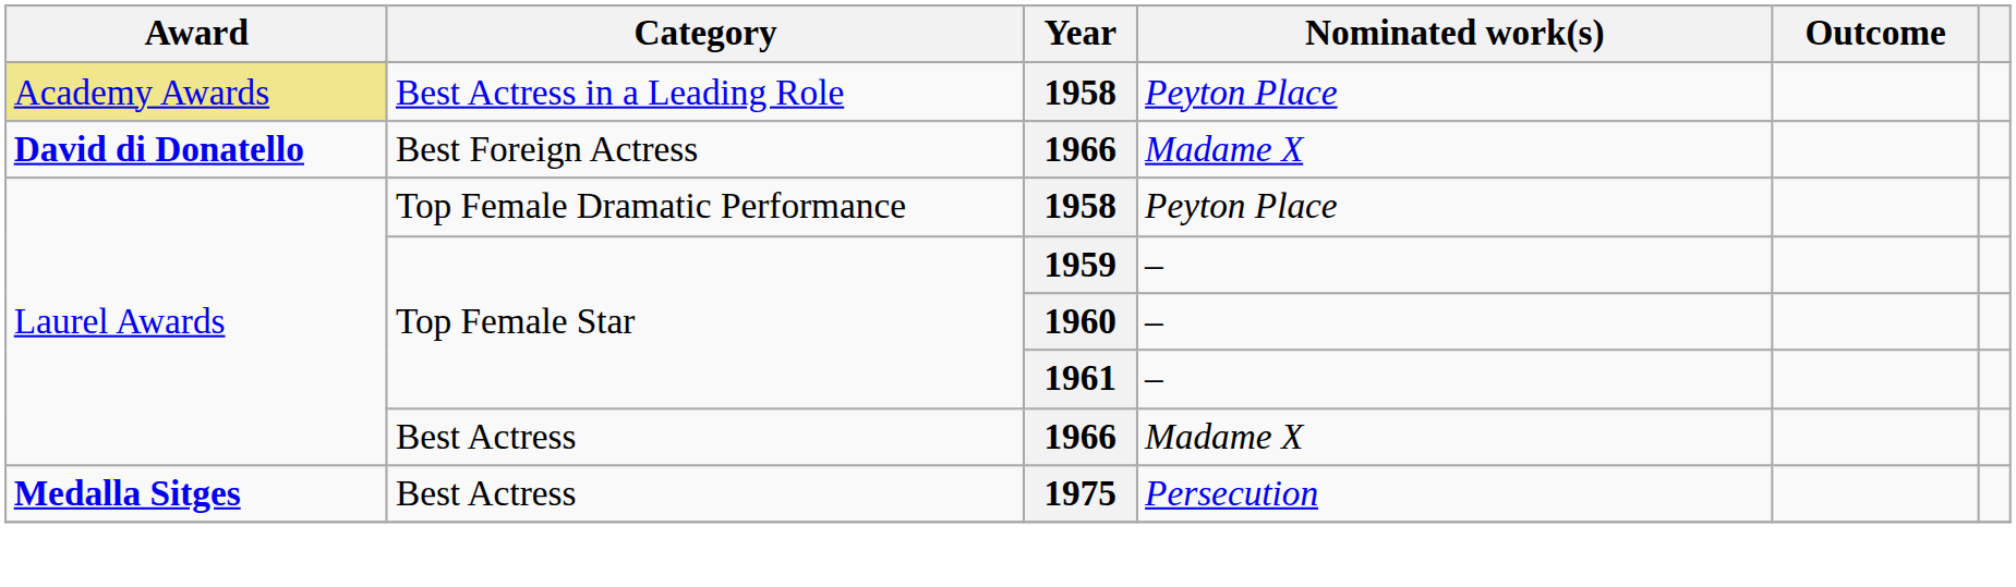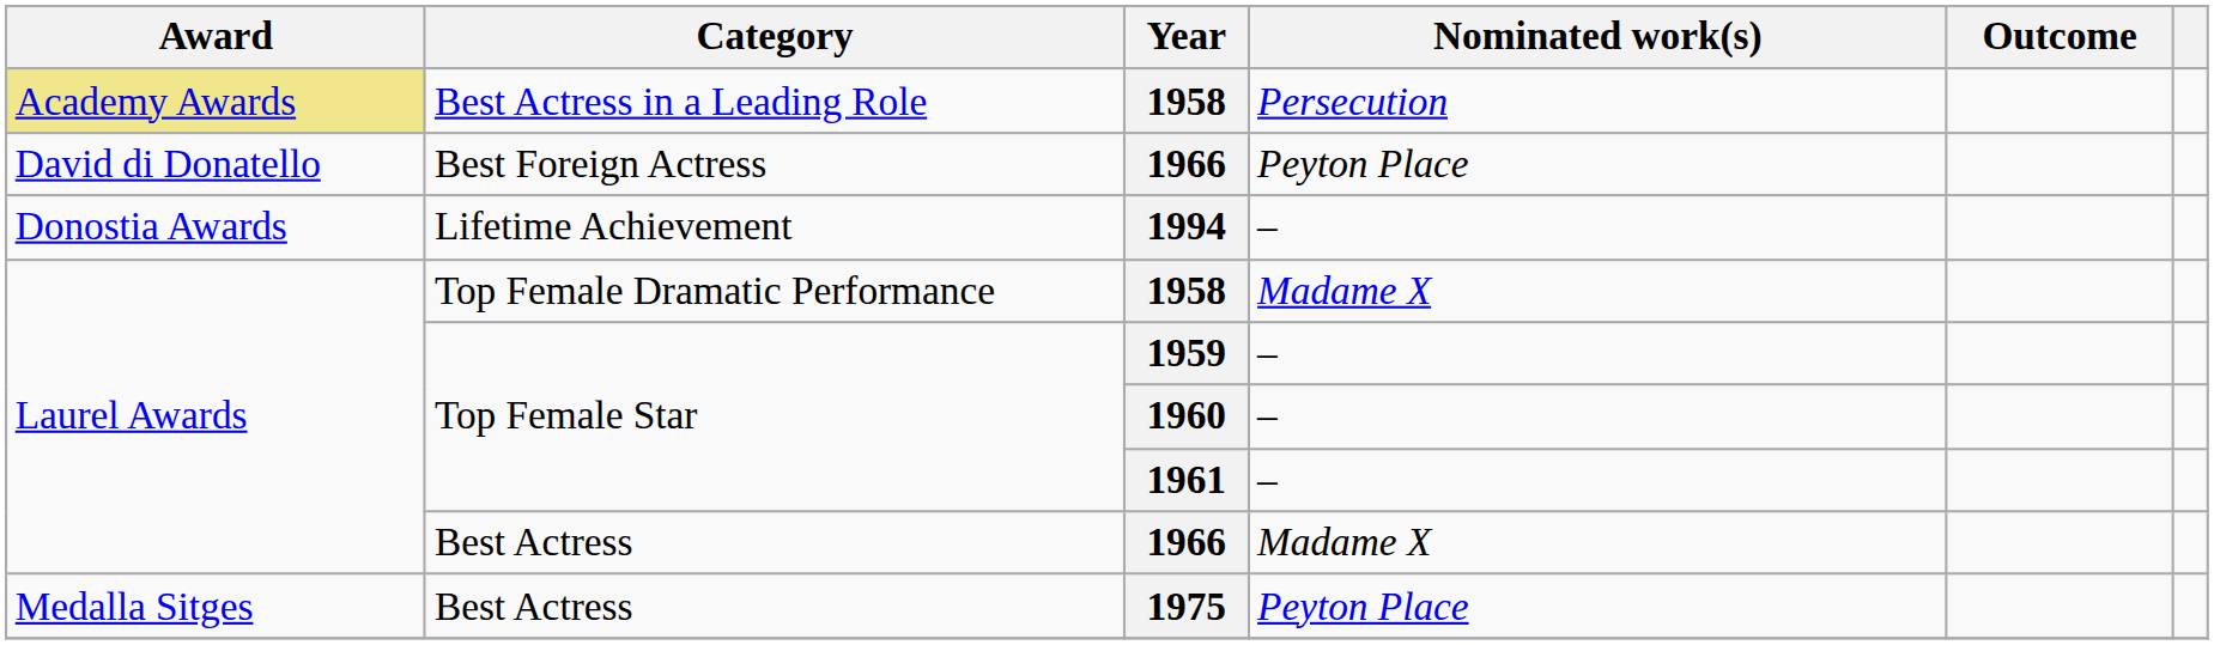Best Actress in a Leading Role / 1958 | Nominated work(s): Peyton Place -> Persecution
Best Foreign Actress / 1966 | Award: bold -> normal
Best Foreign Actress / 1966 | Nominated work(s): Madame X -> Peyton Place
+ row: Donostia Awards | Lifetime Achievement | 1994 | –
Top Female Dramatic Performance / 1958 | Nominated work(s): Peyton Place -> Madame X
1975 | Award: bold -> normal
1975 | Nominated work(s): Persecution -> Peyton Place
